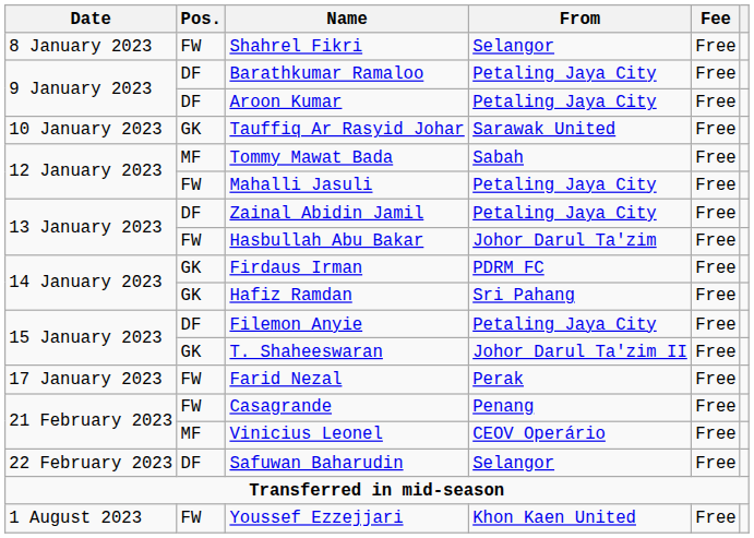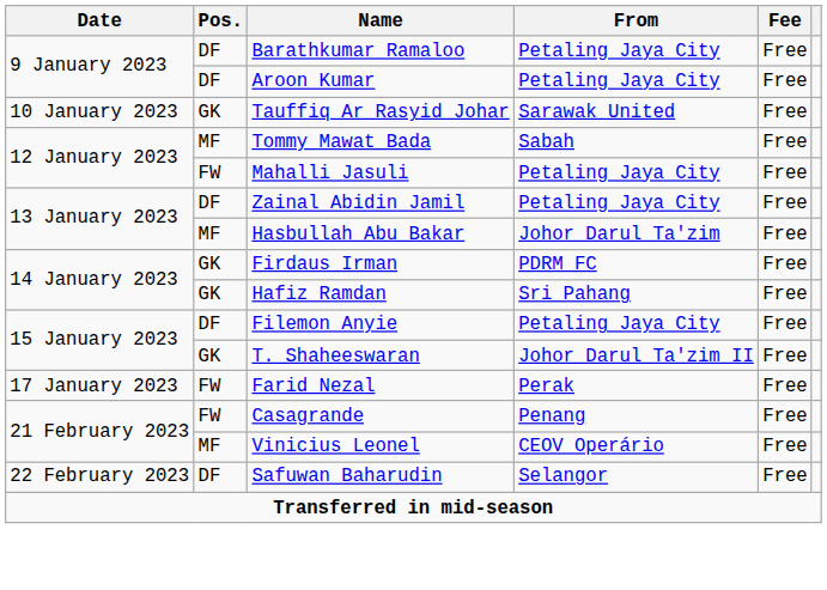- row: 8 January 2023 | FW | Shahrel Fikri | Selangor | Free
Hasbullah Abu Bakar | Pos.: FW -> MF
- row: 1 August 2023 | FW | Youssef Ezzejjari | Khon Kaen United | Free
